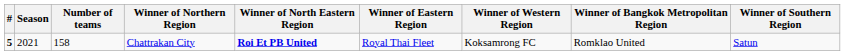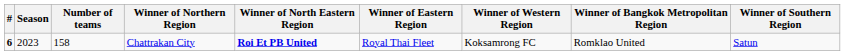Chattrakan City | #: 5 -> 6
Chattrakan City | Season: 2021 -> 2023
